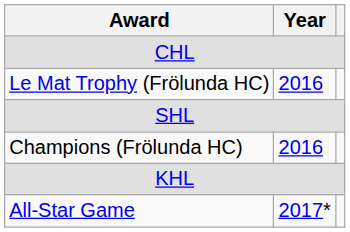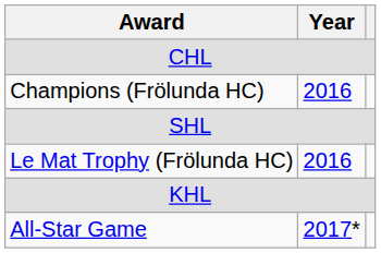rows swapped: Champions (Frölunda HC) <-> Le Mat Trophy (Frölunda HC)
